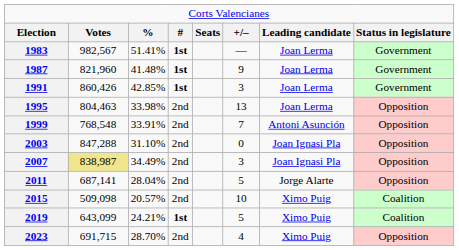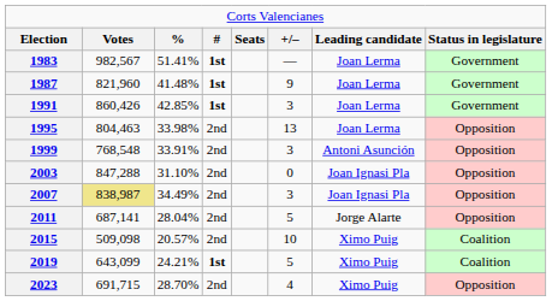1999 | column 6: 7 -> 3
